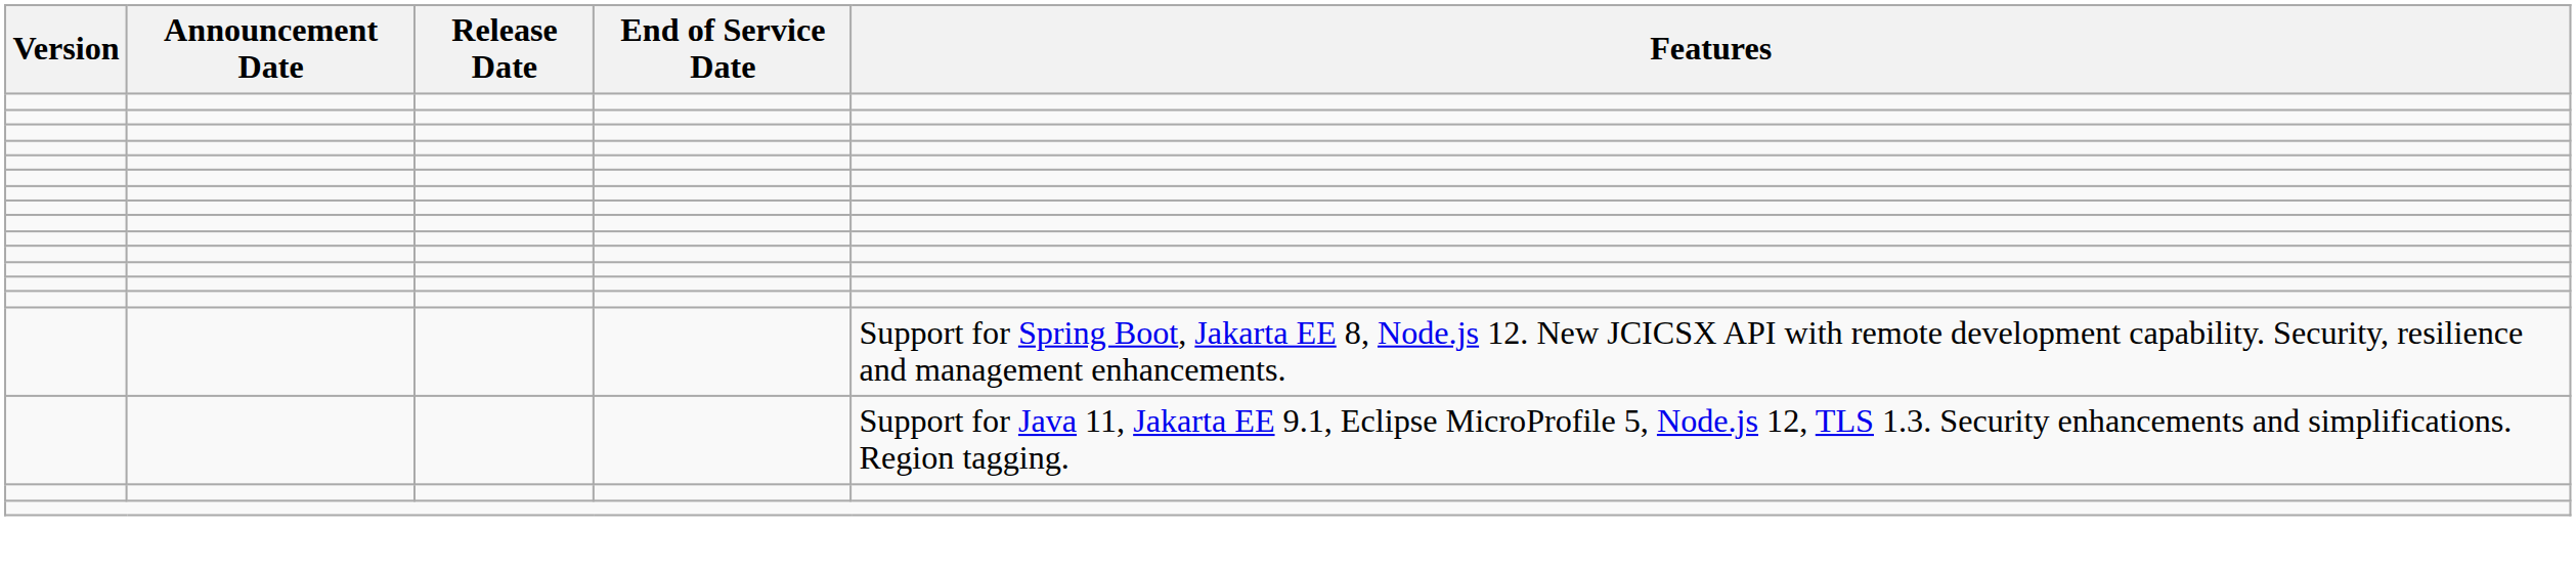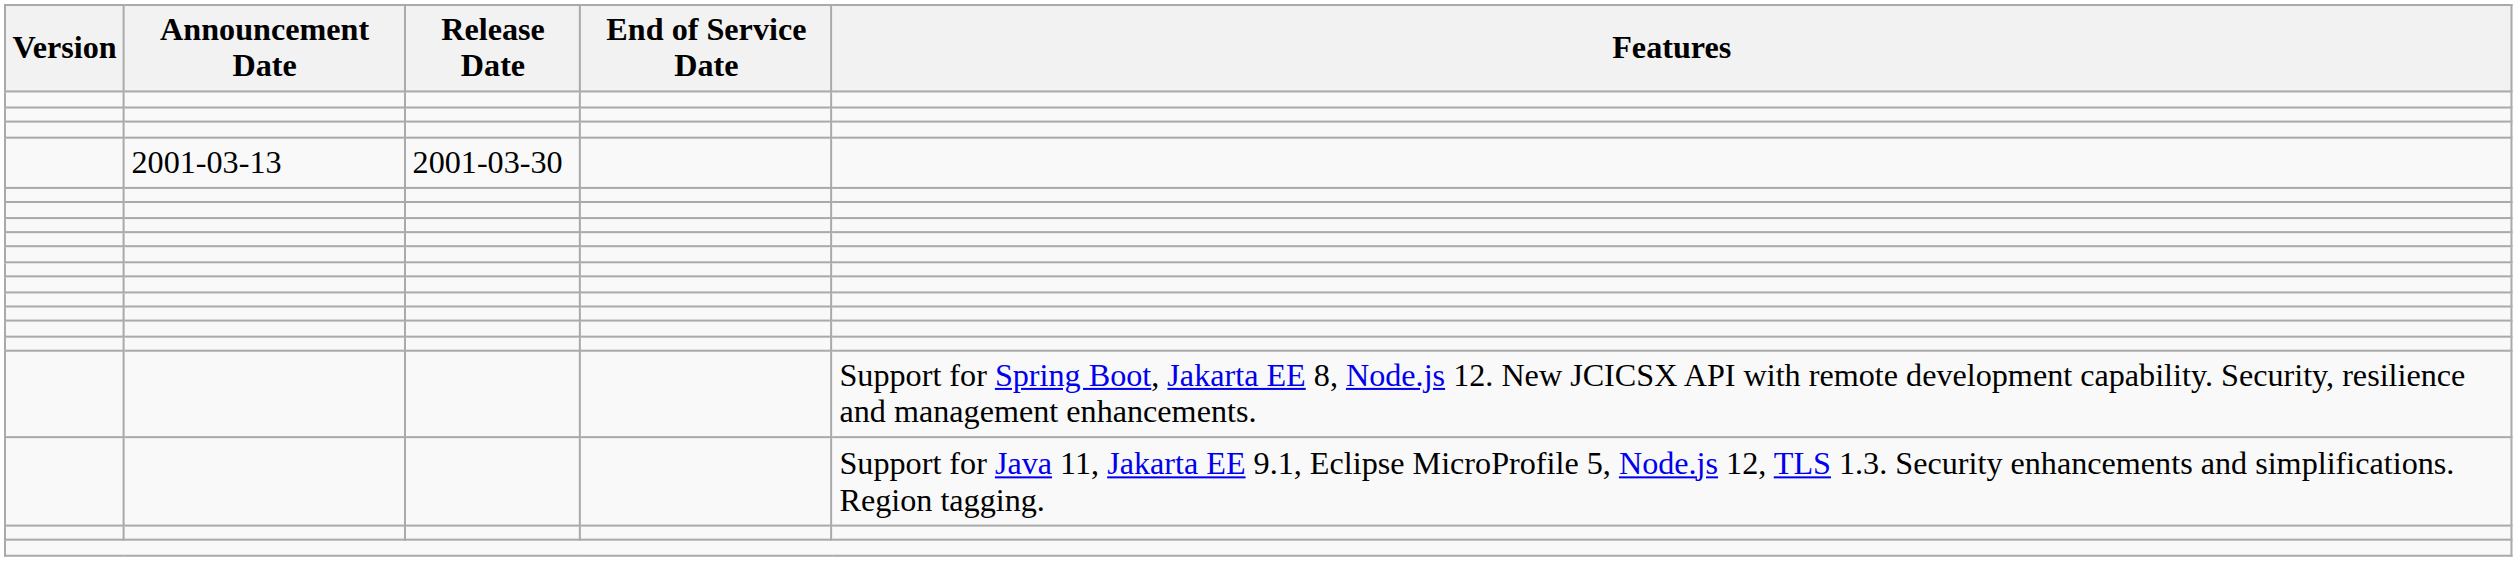+ row: 2001-03-13 | 2001-03-30
